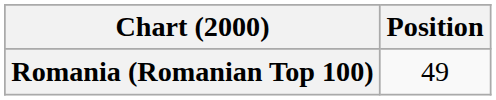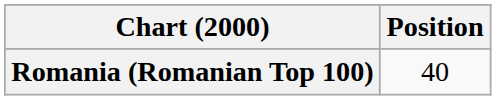Romania (Romanian Top 100) | Position: 49 -> 40
